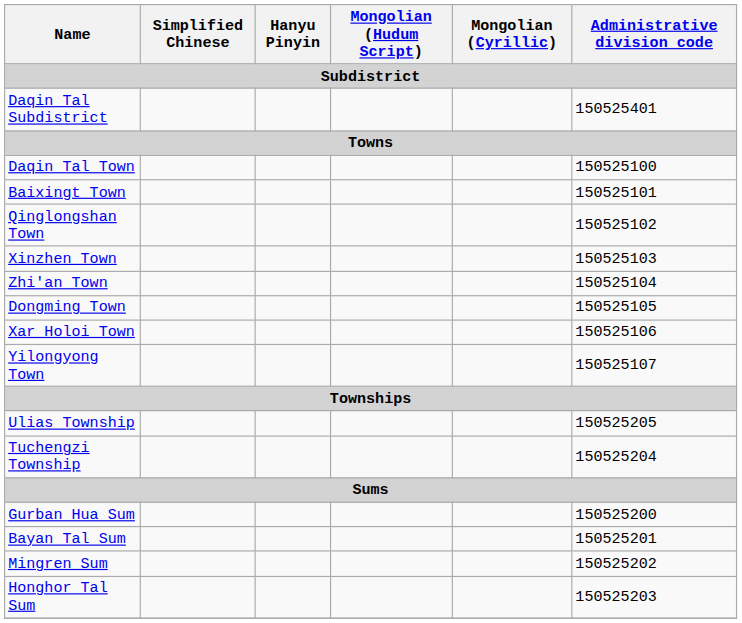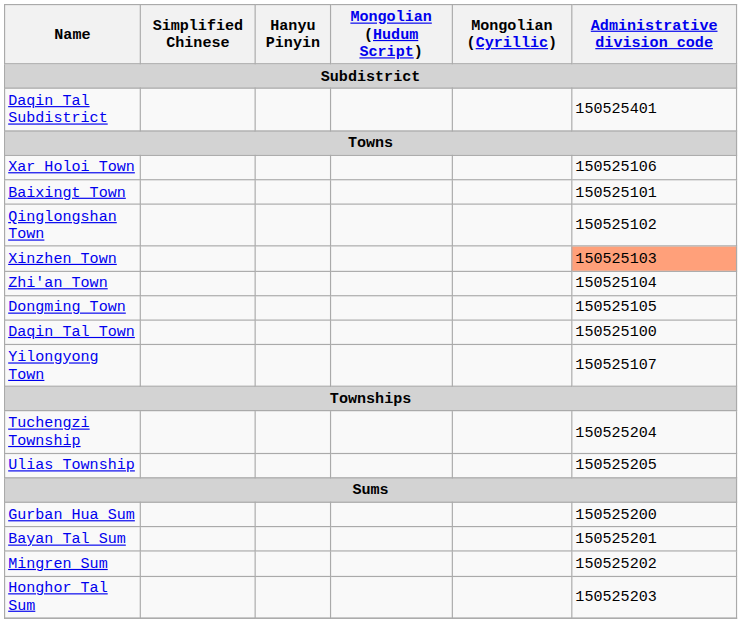rows swapped: Daqin Tal Town <-> Xar Holoi Town
Xinzhen Town | Administrative division code: no background -> lightsalmon background
rows swapped: Tuchengzi Township <-> Ulias Township
